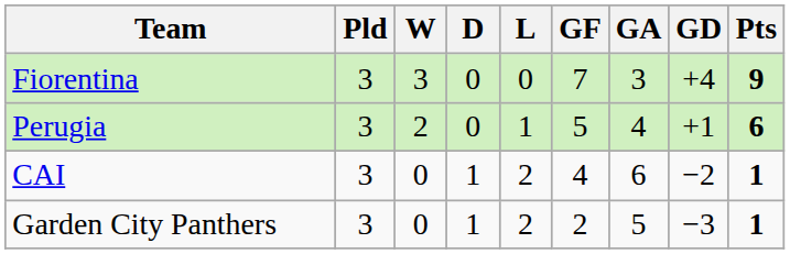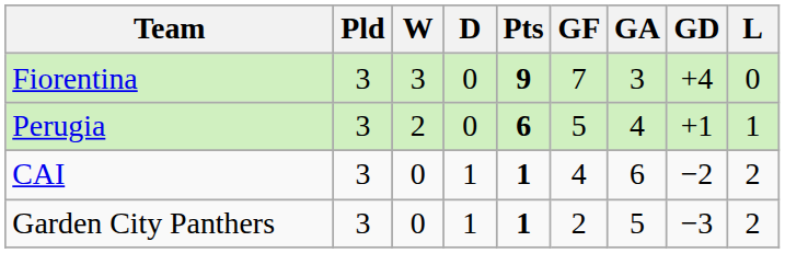columns swapped: L <-> Pts
